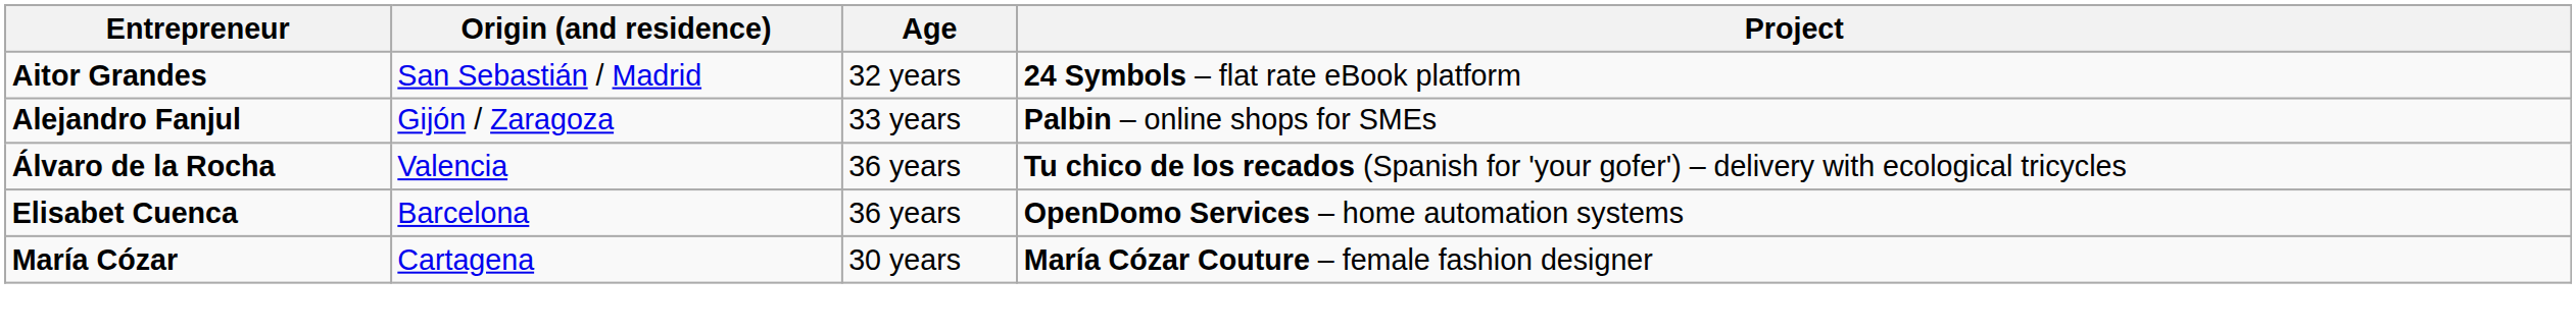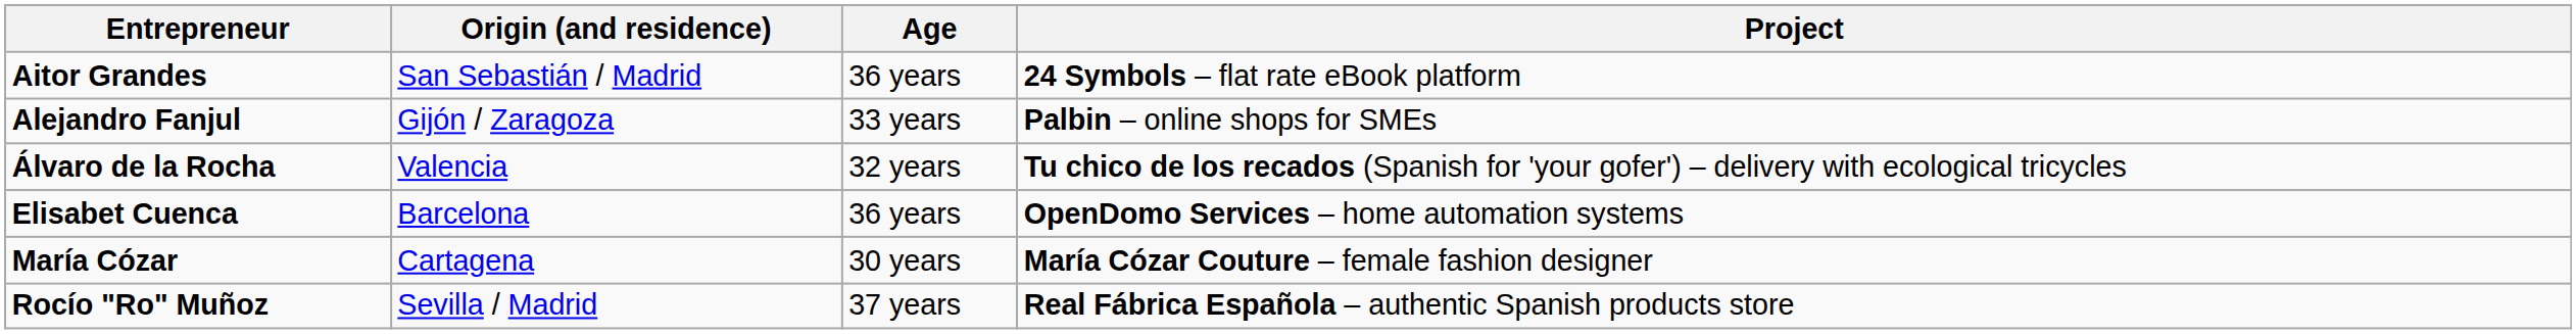Aitor Grandes | Age: 32 years -> 36 years
Álvaro de la Rocha | Age: 36 years -> 32 years
+ row: Rocío "Ro" Muñoz | Sevilla / Madrid | 37 years | Real Fábrica Española – authentic Spanish products store
